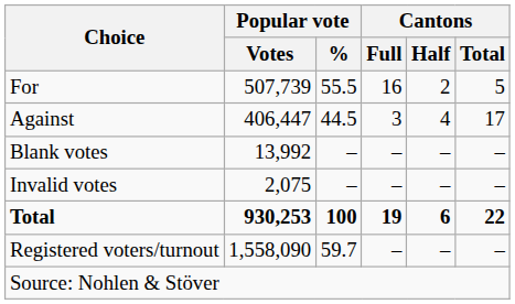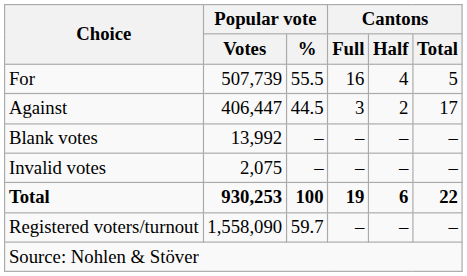For | Cantons / Half: 2 -> 4
Against | Cantons / Half: 4 -> 2
